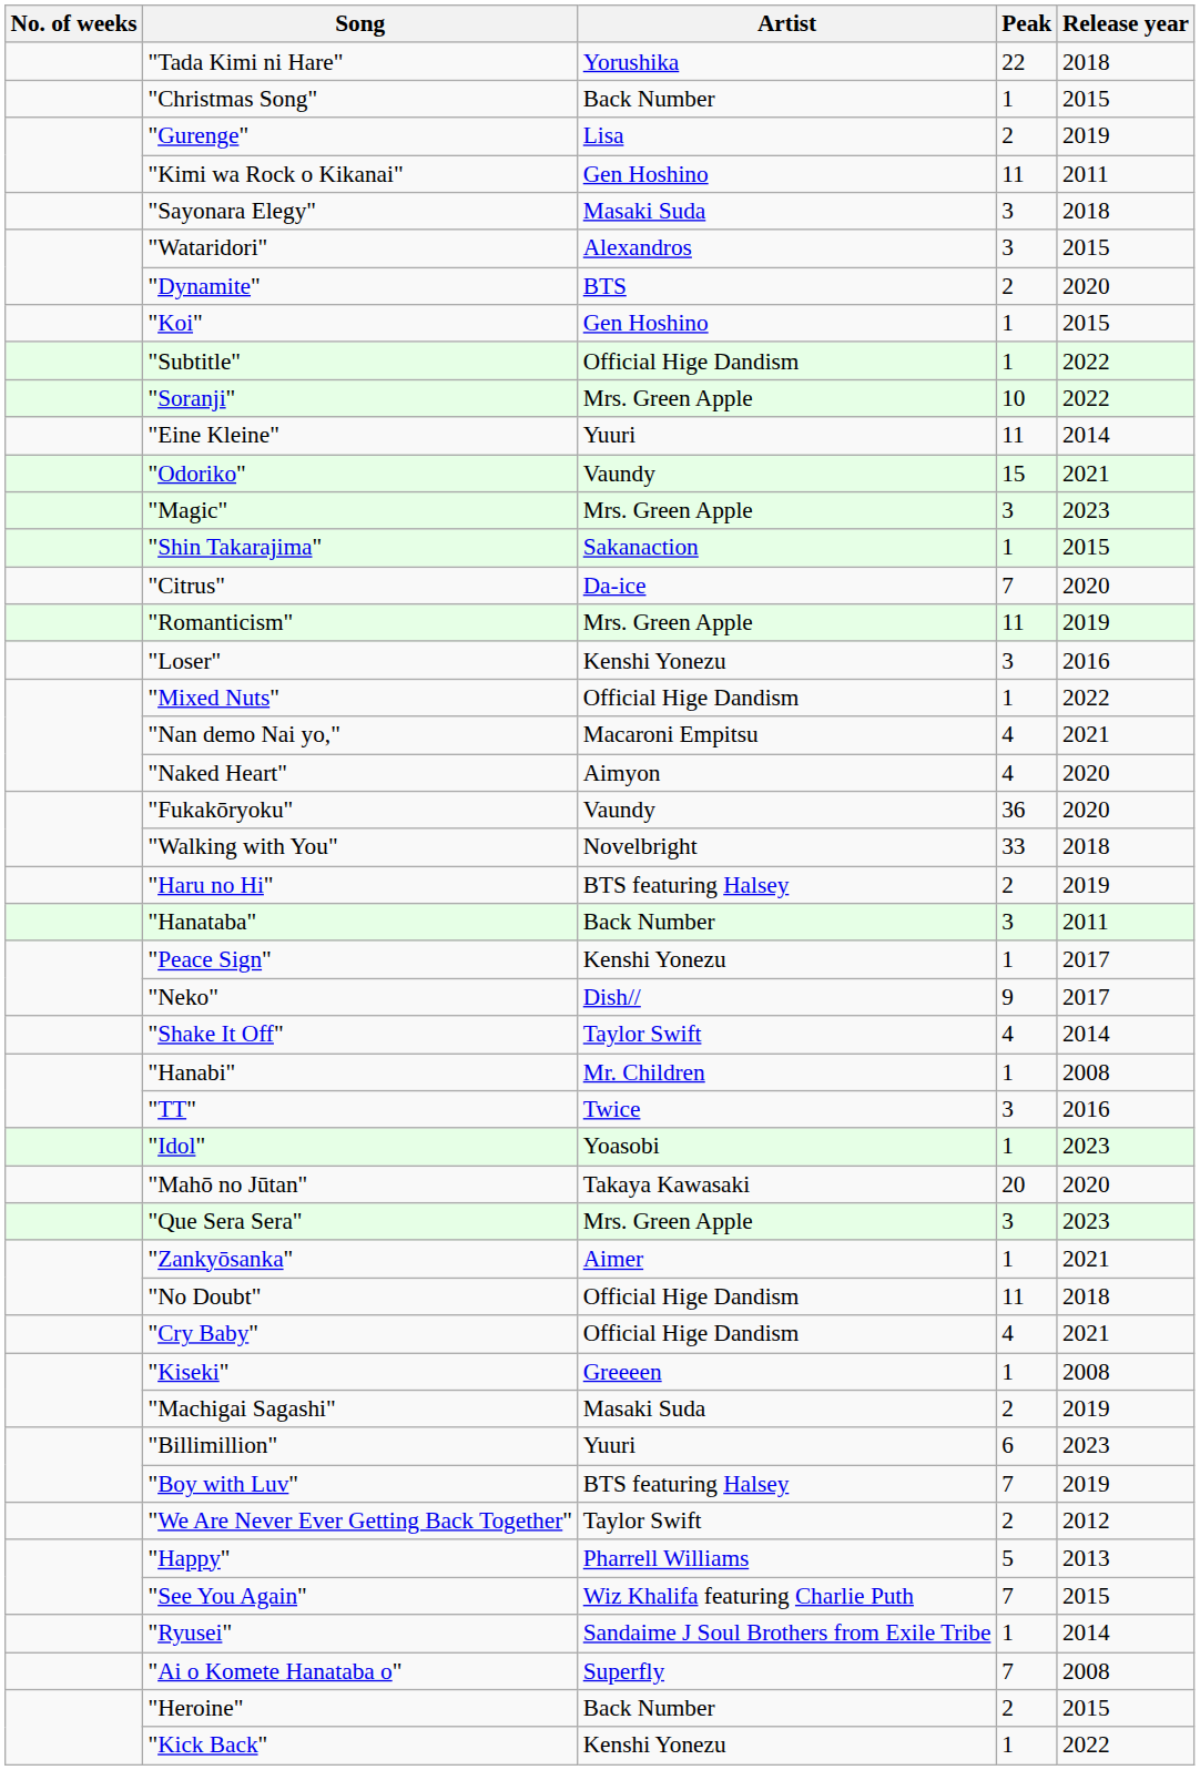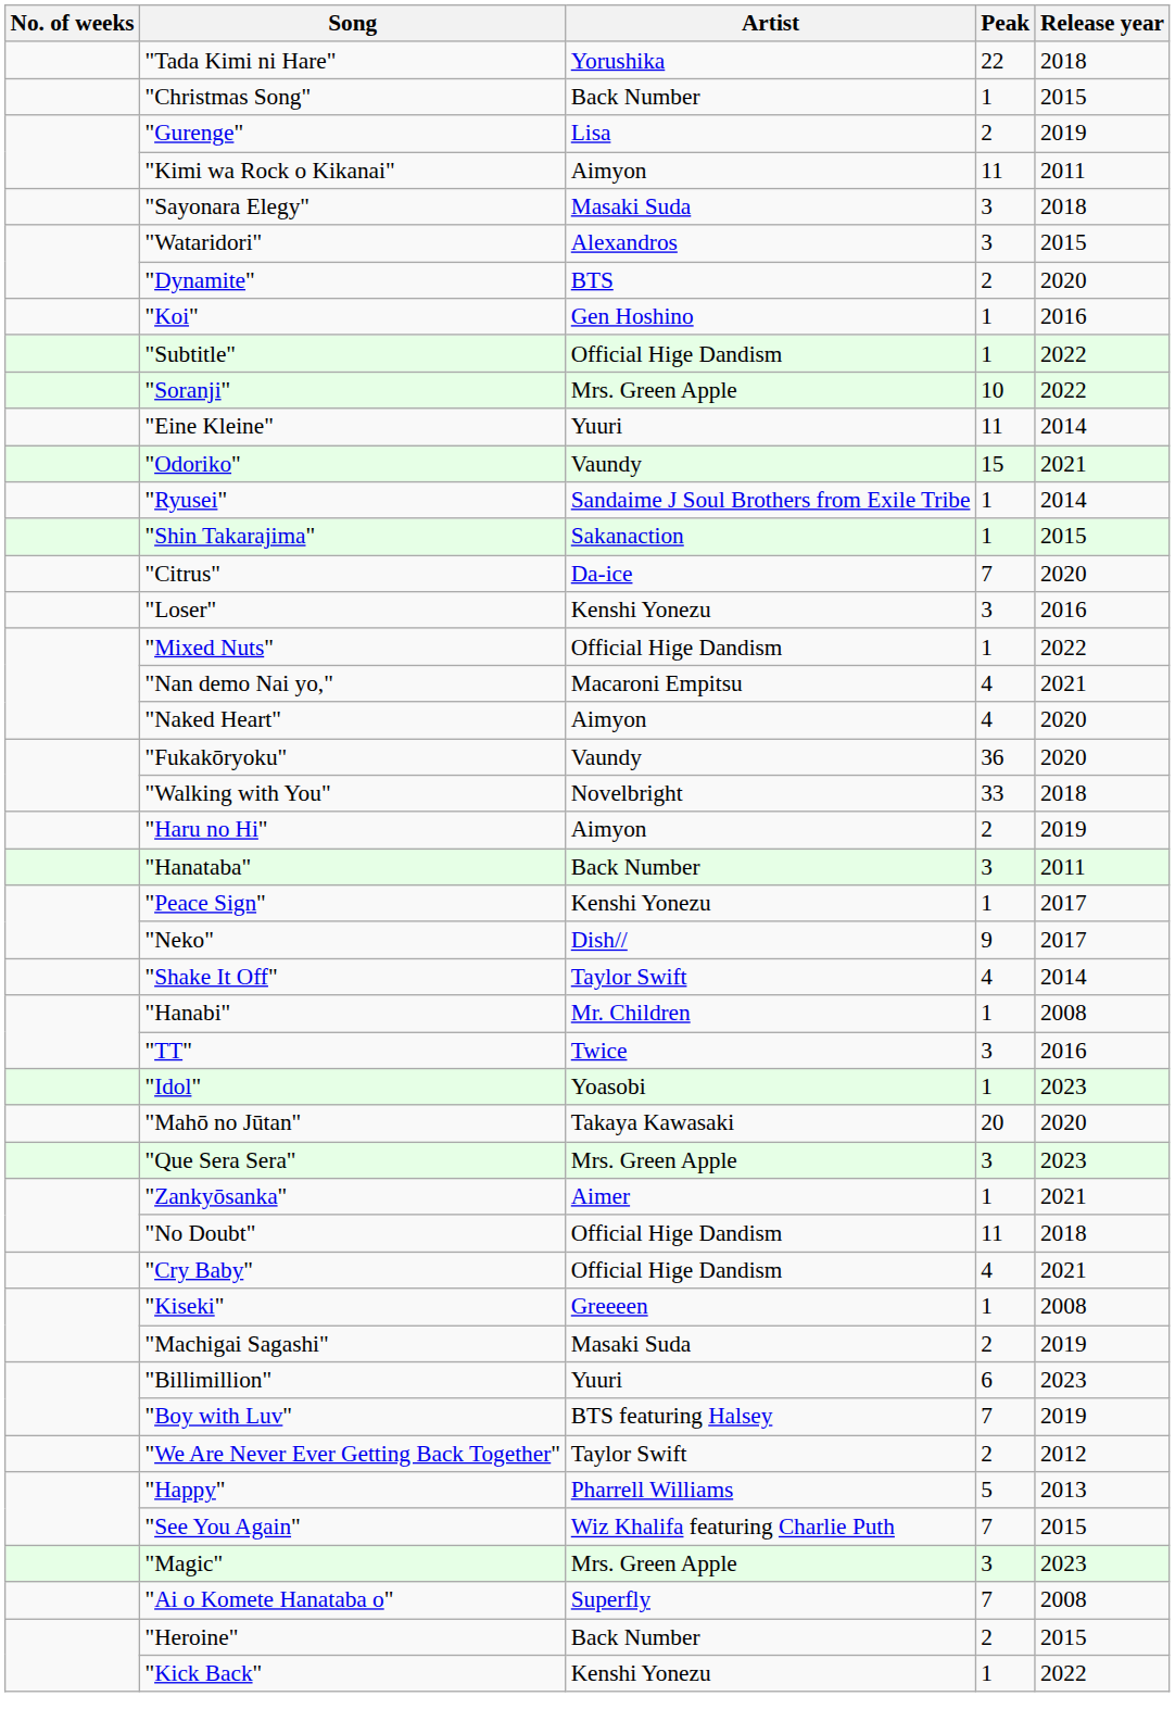"Kimi wa Rock o Kikanai" | Artist: Gen Hoshino -> Aimyon
"Koi" | Release year: 2015 -> 2016
rows swapped: "Ryusei" <-> "Magic"
- row: "Romanticism" | Mrs. Green Apple | 11 | 2019
"Haru no Hi" | Artist: BTS featuring Halsey -> Aimyon
